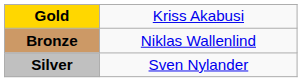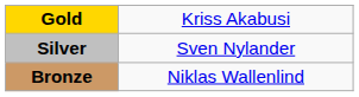rows swapped: Silver <-> Bronze
